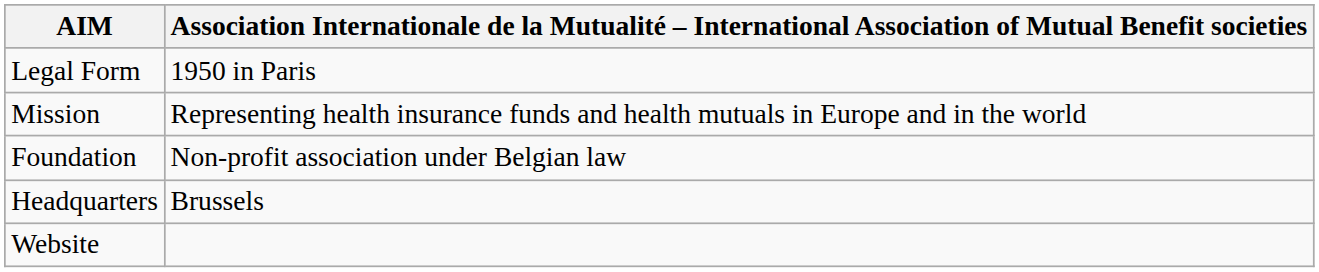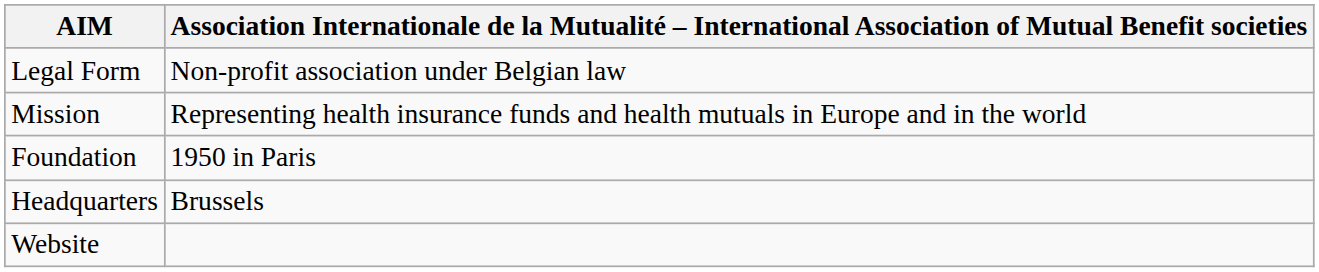Legal Form | column 2: 1950 in Paris -> Non-profit association under Belgian law
Foundation | column 2: Non-profit association under Belgian law -> 1950 in Paris
